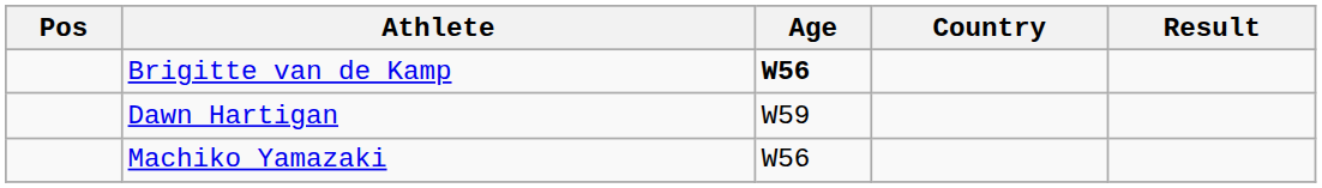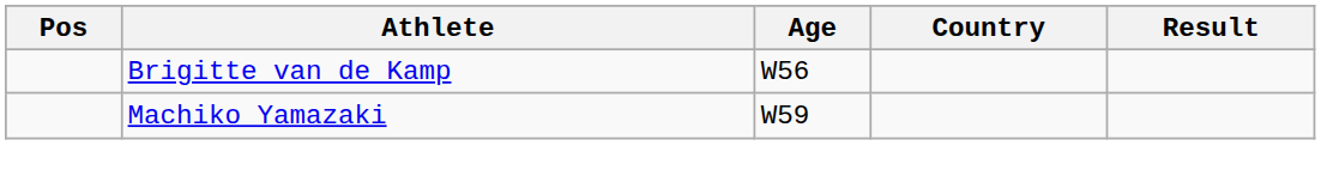Brigitte van de Kamp | Age: bold -> normal
- row: Dawn Hartigan | W59
Machiko Yamazaki | Age: W56 -> W59
